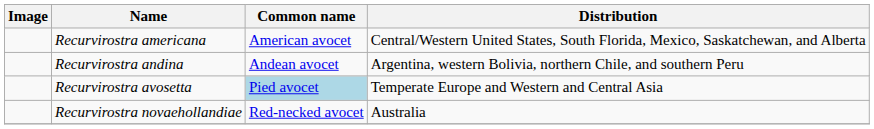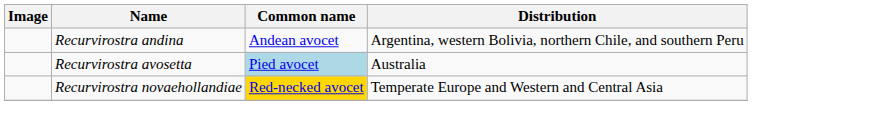- row: Recurvirostra americana | American avocet | Central/Western United States, South Florida, Mexico, Saskatchewan, and Alberta
Recurvirostra avosetta | Distribution: Temperate Europe and Western and Central Asia -> Australia
Recurvirostra novaehollandiae | Common name: no background -> gold background
Recurvirostra novaehollandiae | Distribution: Australia -> Temperate Europe and Western and Central Asia
